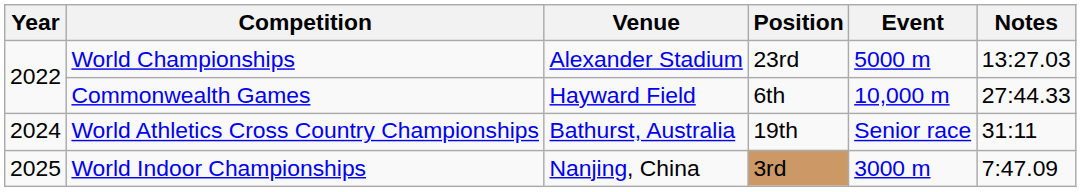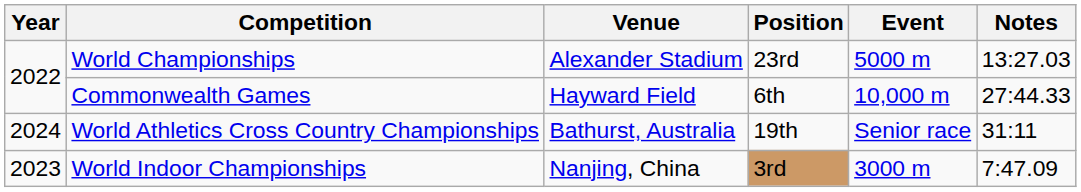World Indoor Championships | Year: 2025 -> 2023
